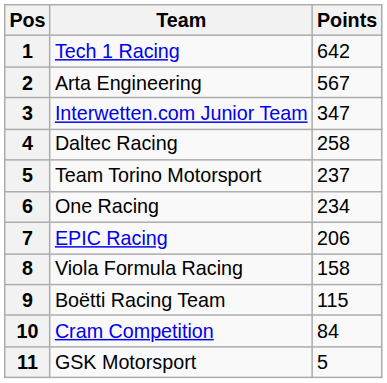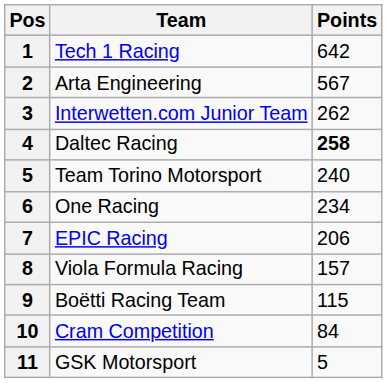Interwetten.com Junior Team | Points: 347 -> 262
Daltec Racing | Points: normal -> bold
Team Torino Motorsport | Points: 237 -> 240
Viola Formula Racing | Points: 158 -> 157
